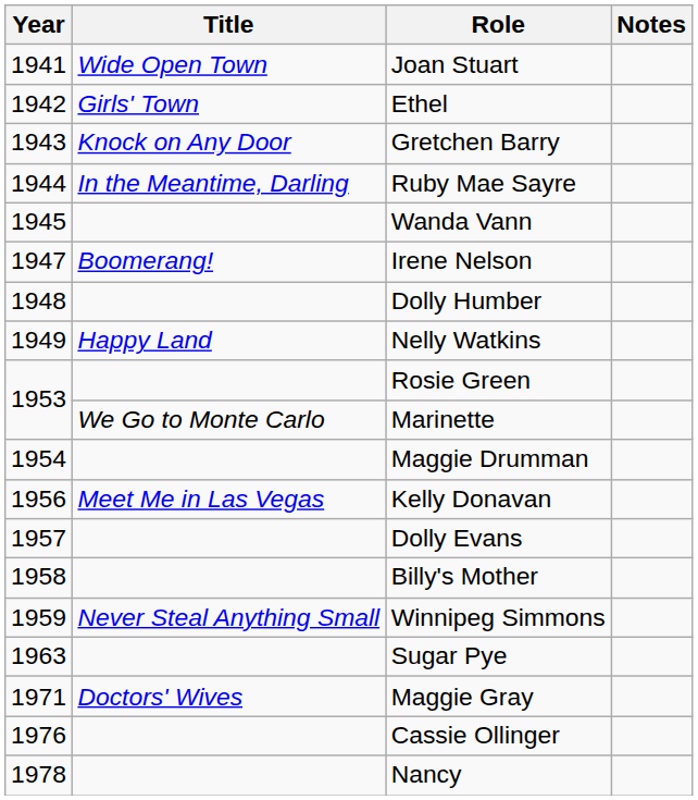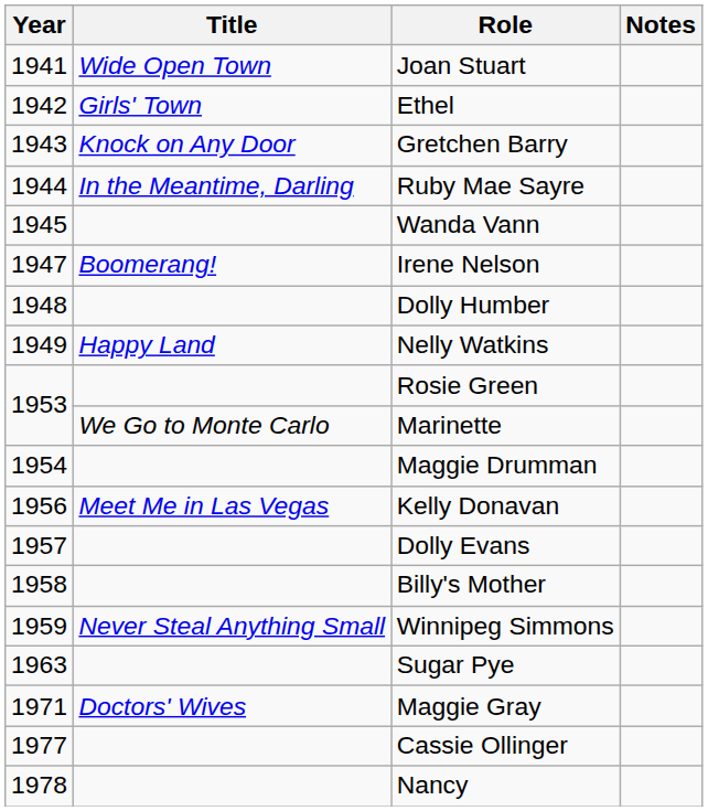Cassie Ollinger | Year: 1976 -> 1977
